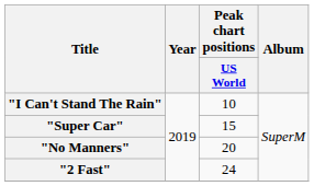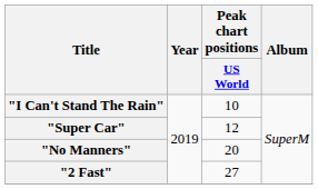"Super Car" | Peak chart positions / US World: 15 -> 12
"2 Fast" | Peak chart positions / US World: 24 -> 27
